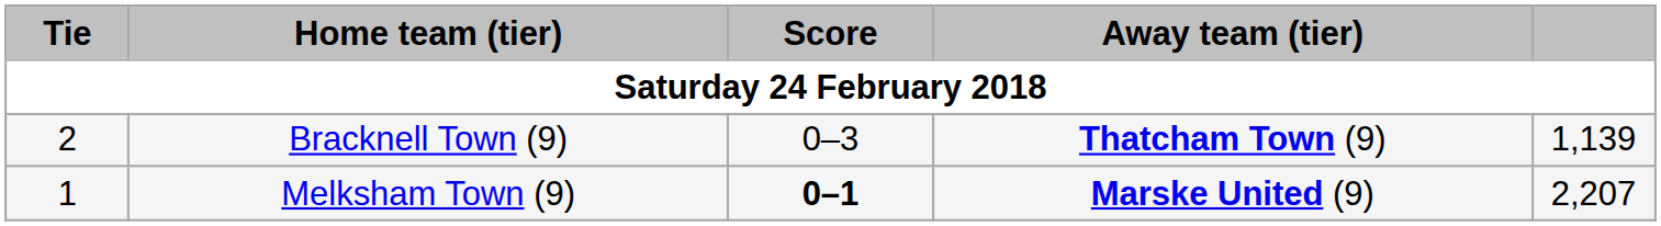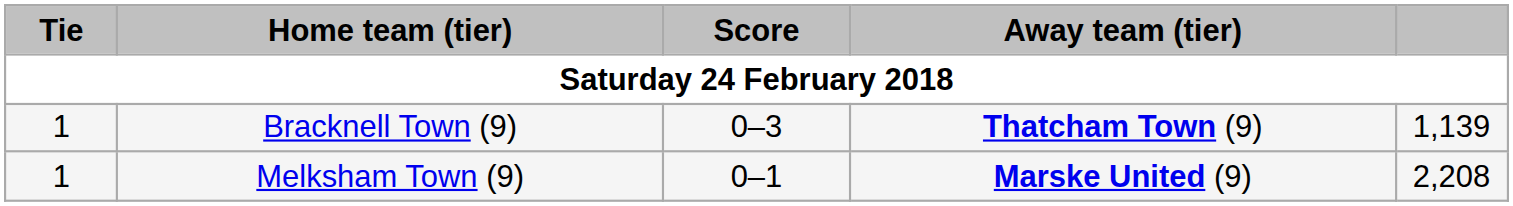Bracknell Town (9) | Tie: 2 -> 1
Melksham Town (9) | Score: bold -> normal
Melksham Town (9) | column 5: 2,207 -> 2,208
